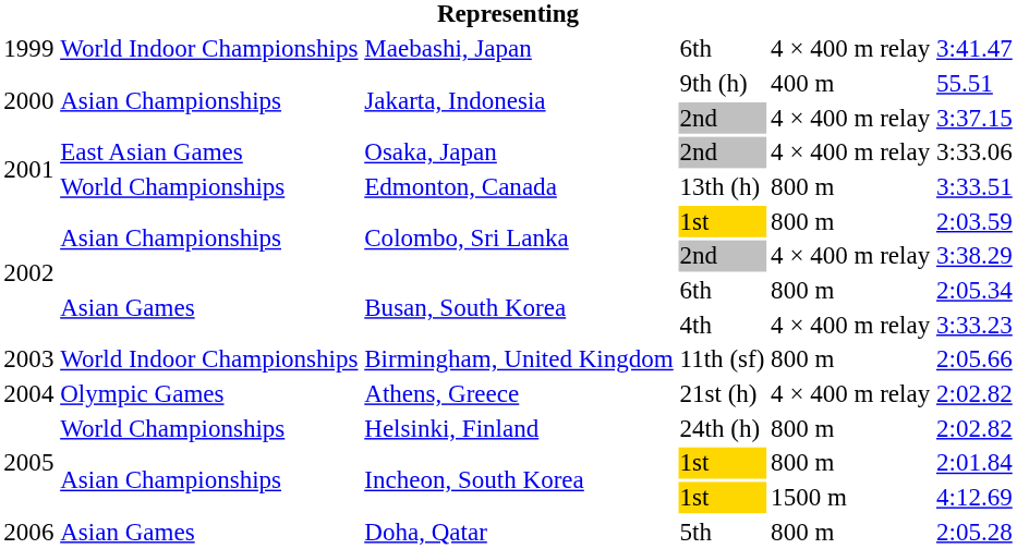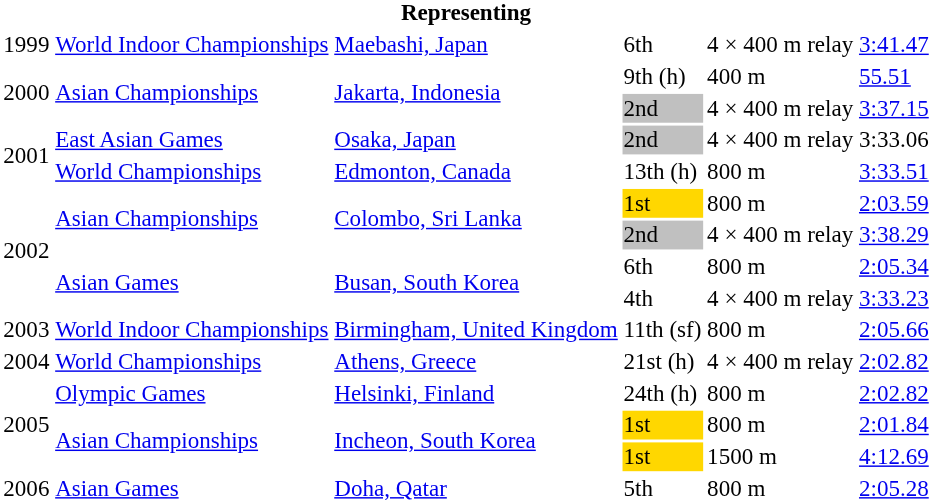Athens, Greece | column 2: Olympic Games -> World Championships
Helsinki, Finland | column 2: World Championships -> Olympic Games
